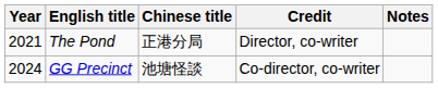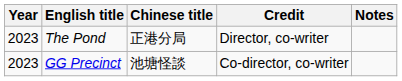The Pond | Year: 2021 -> 2023
GG Precinct | Year: 2024 -> 2023
